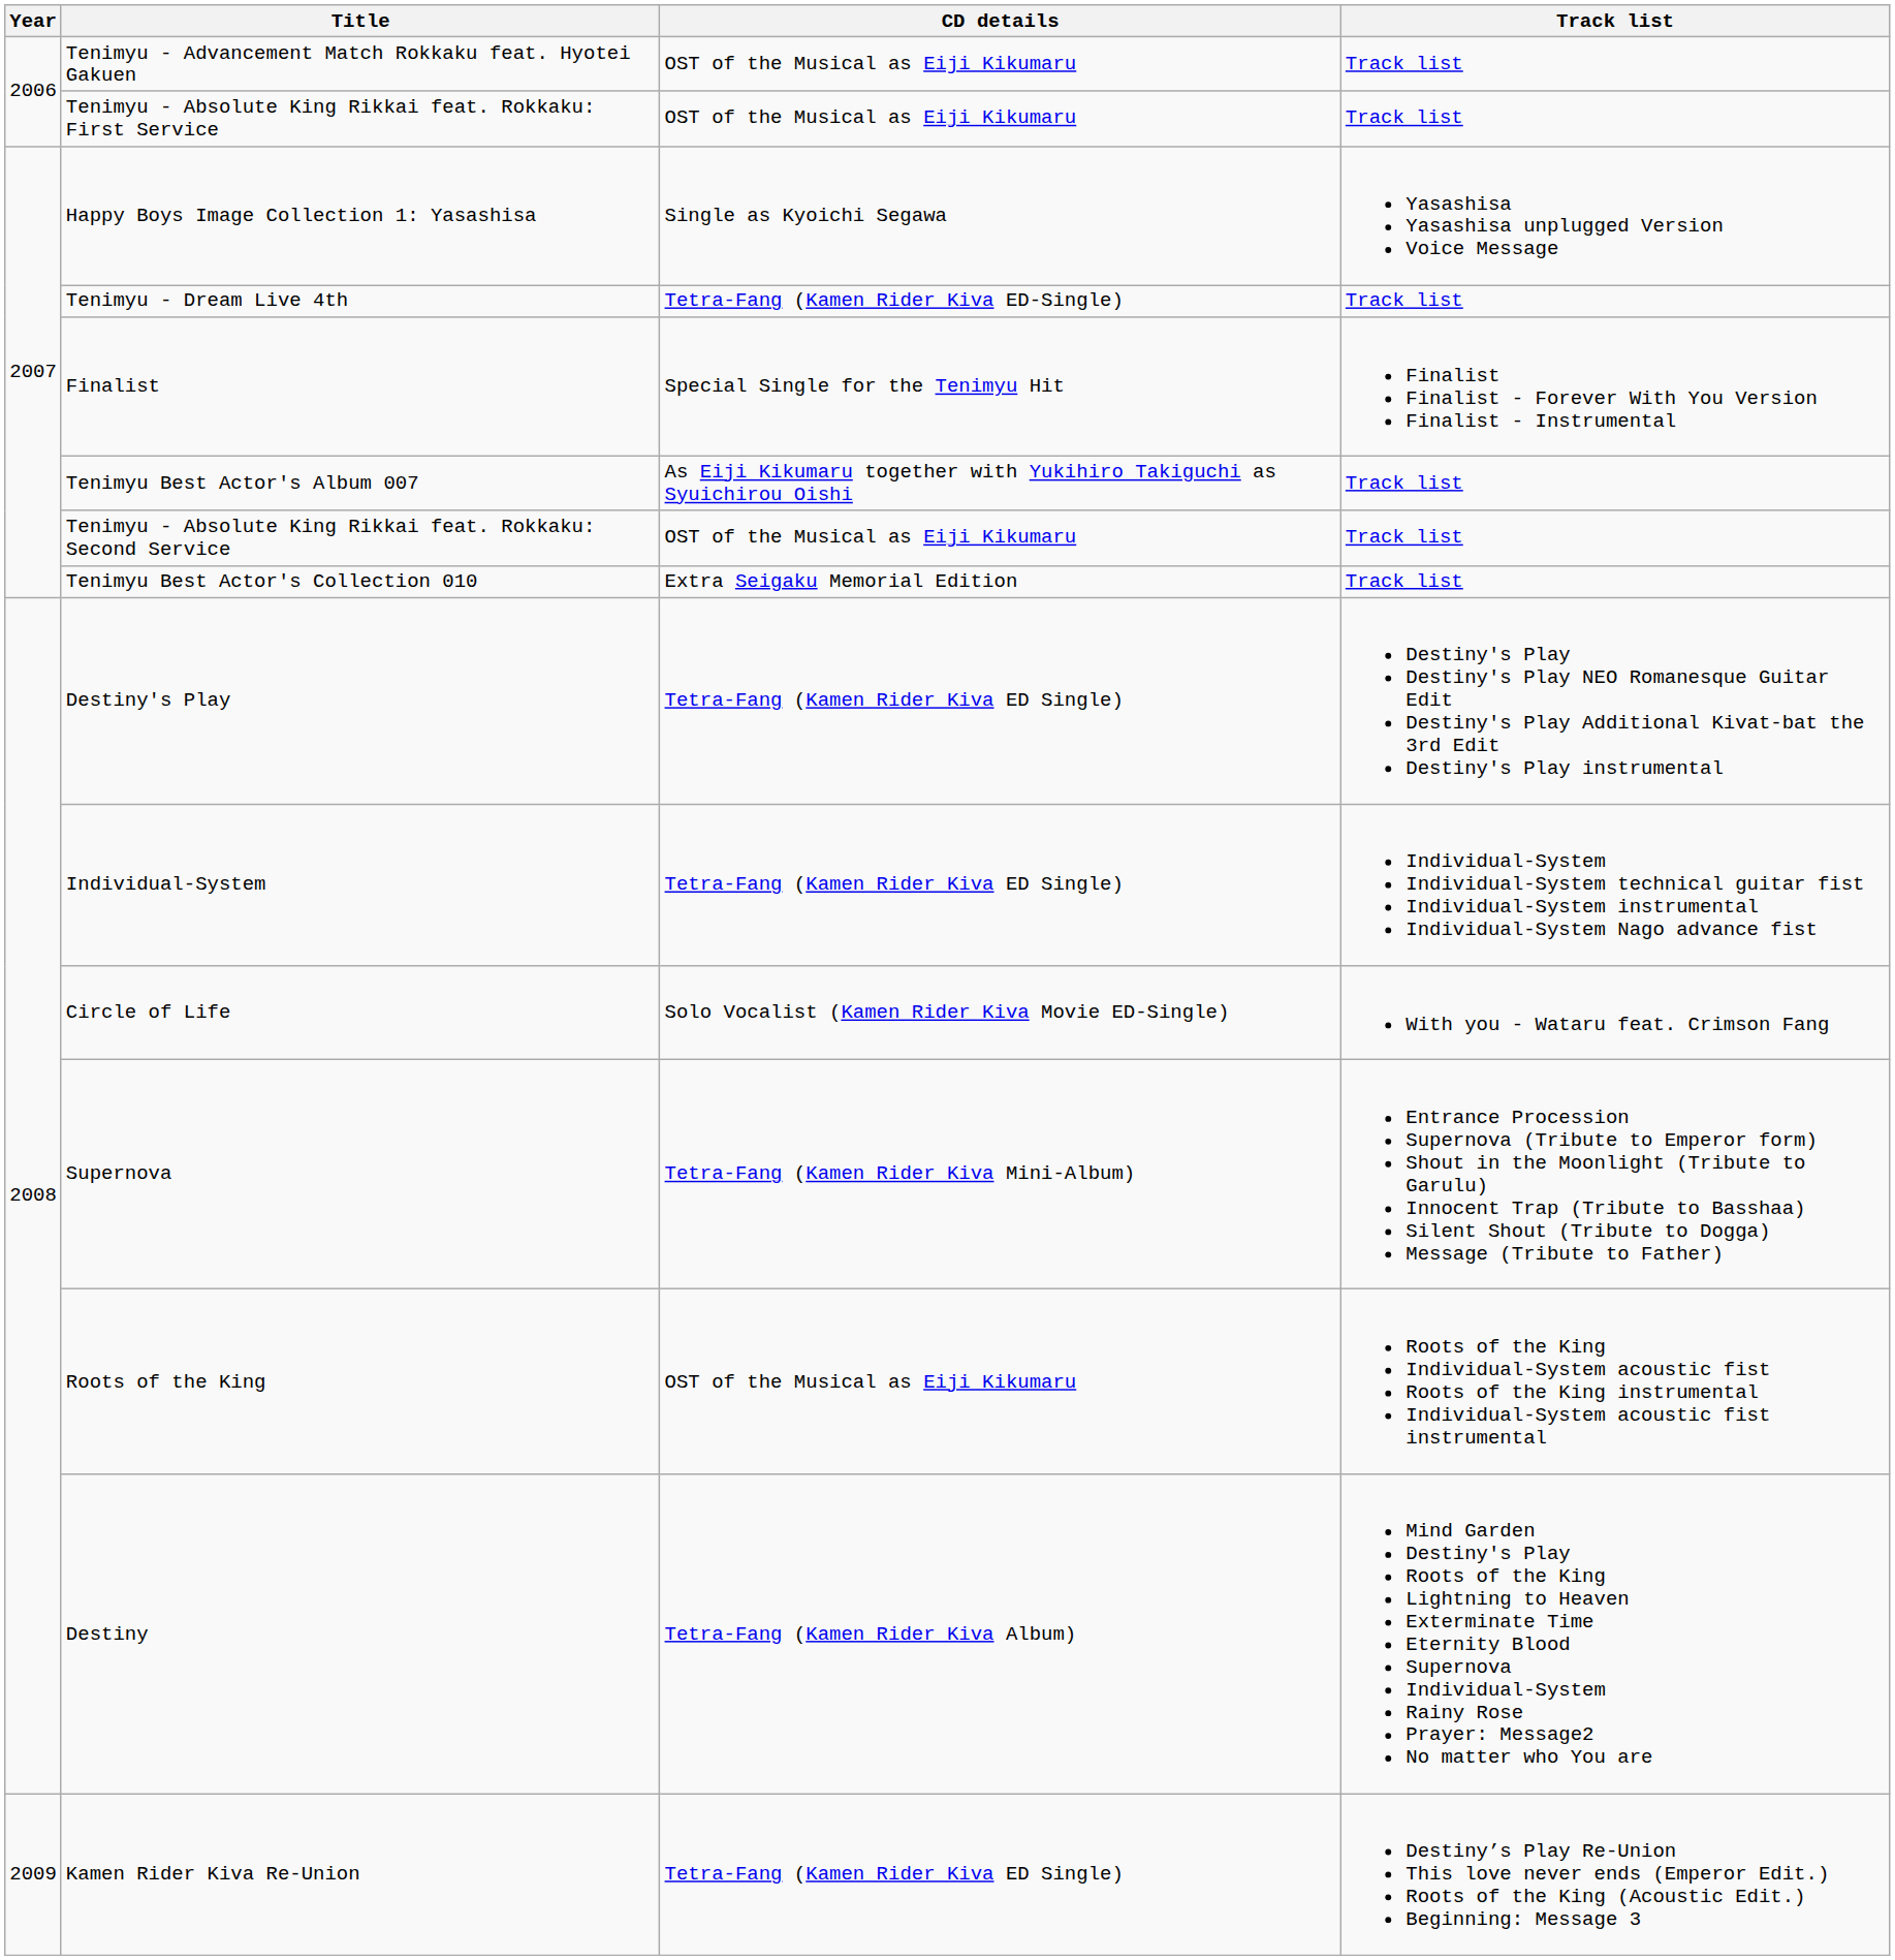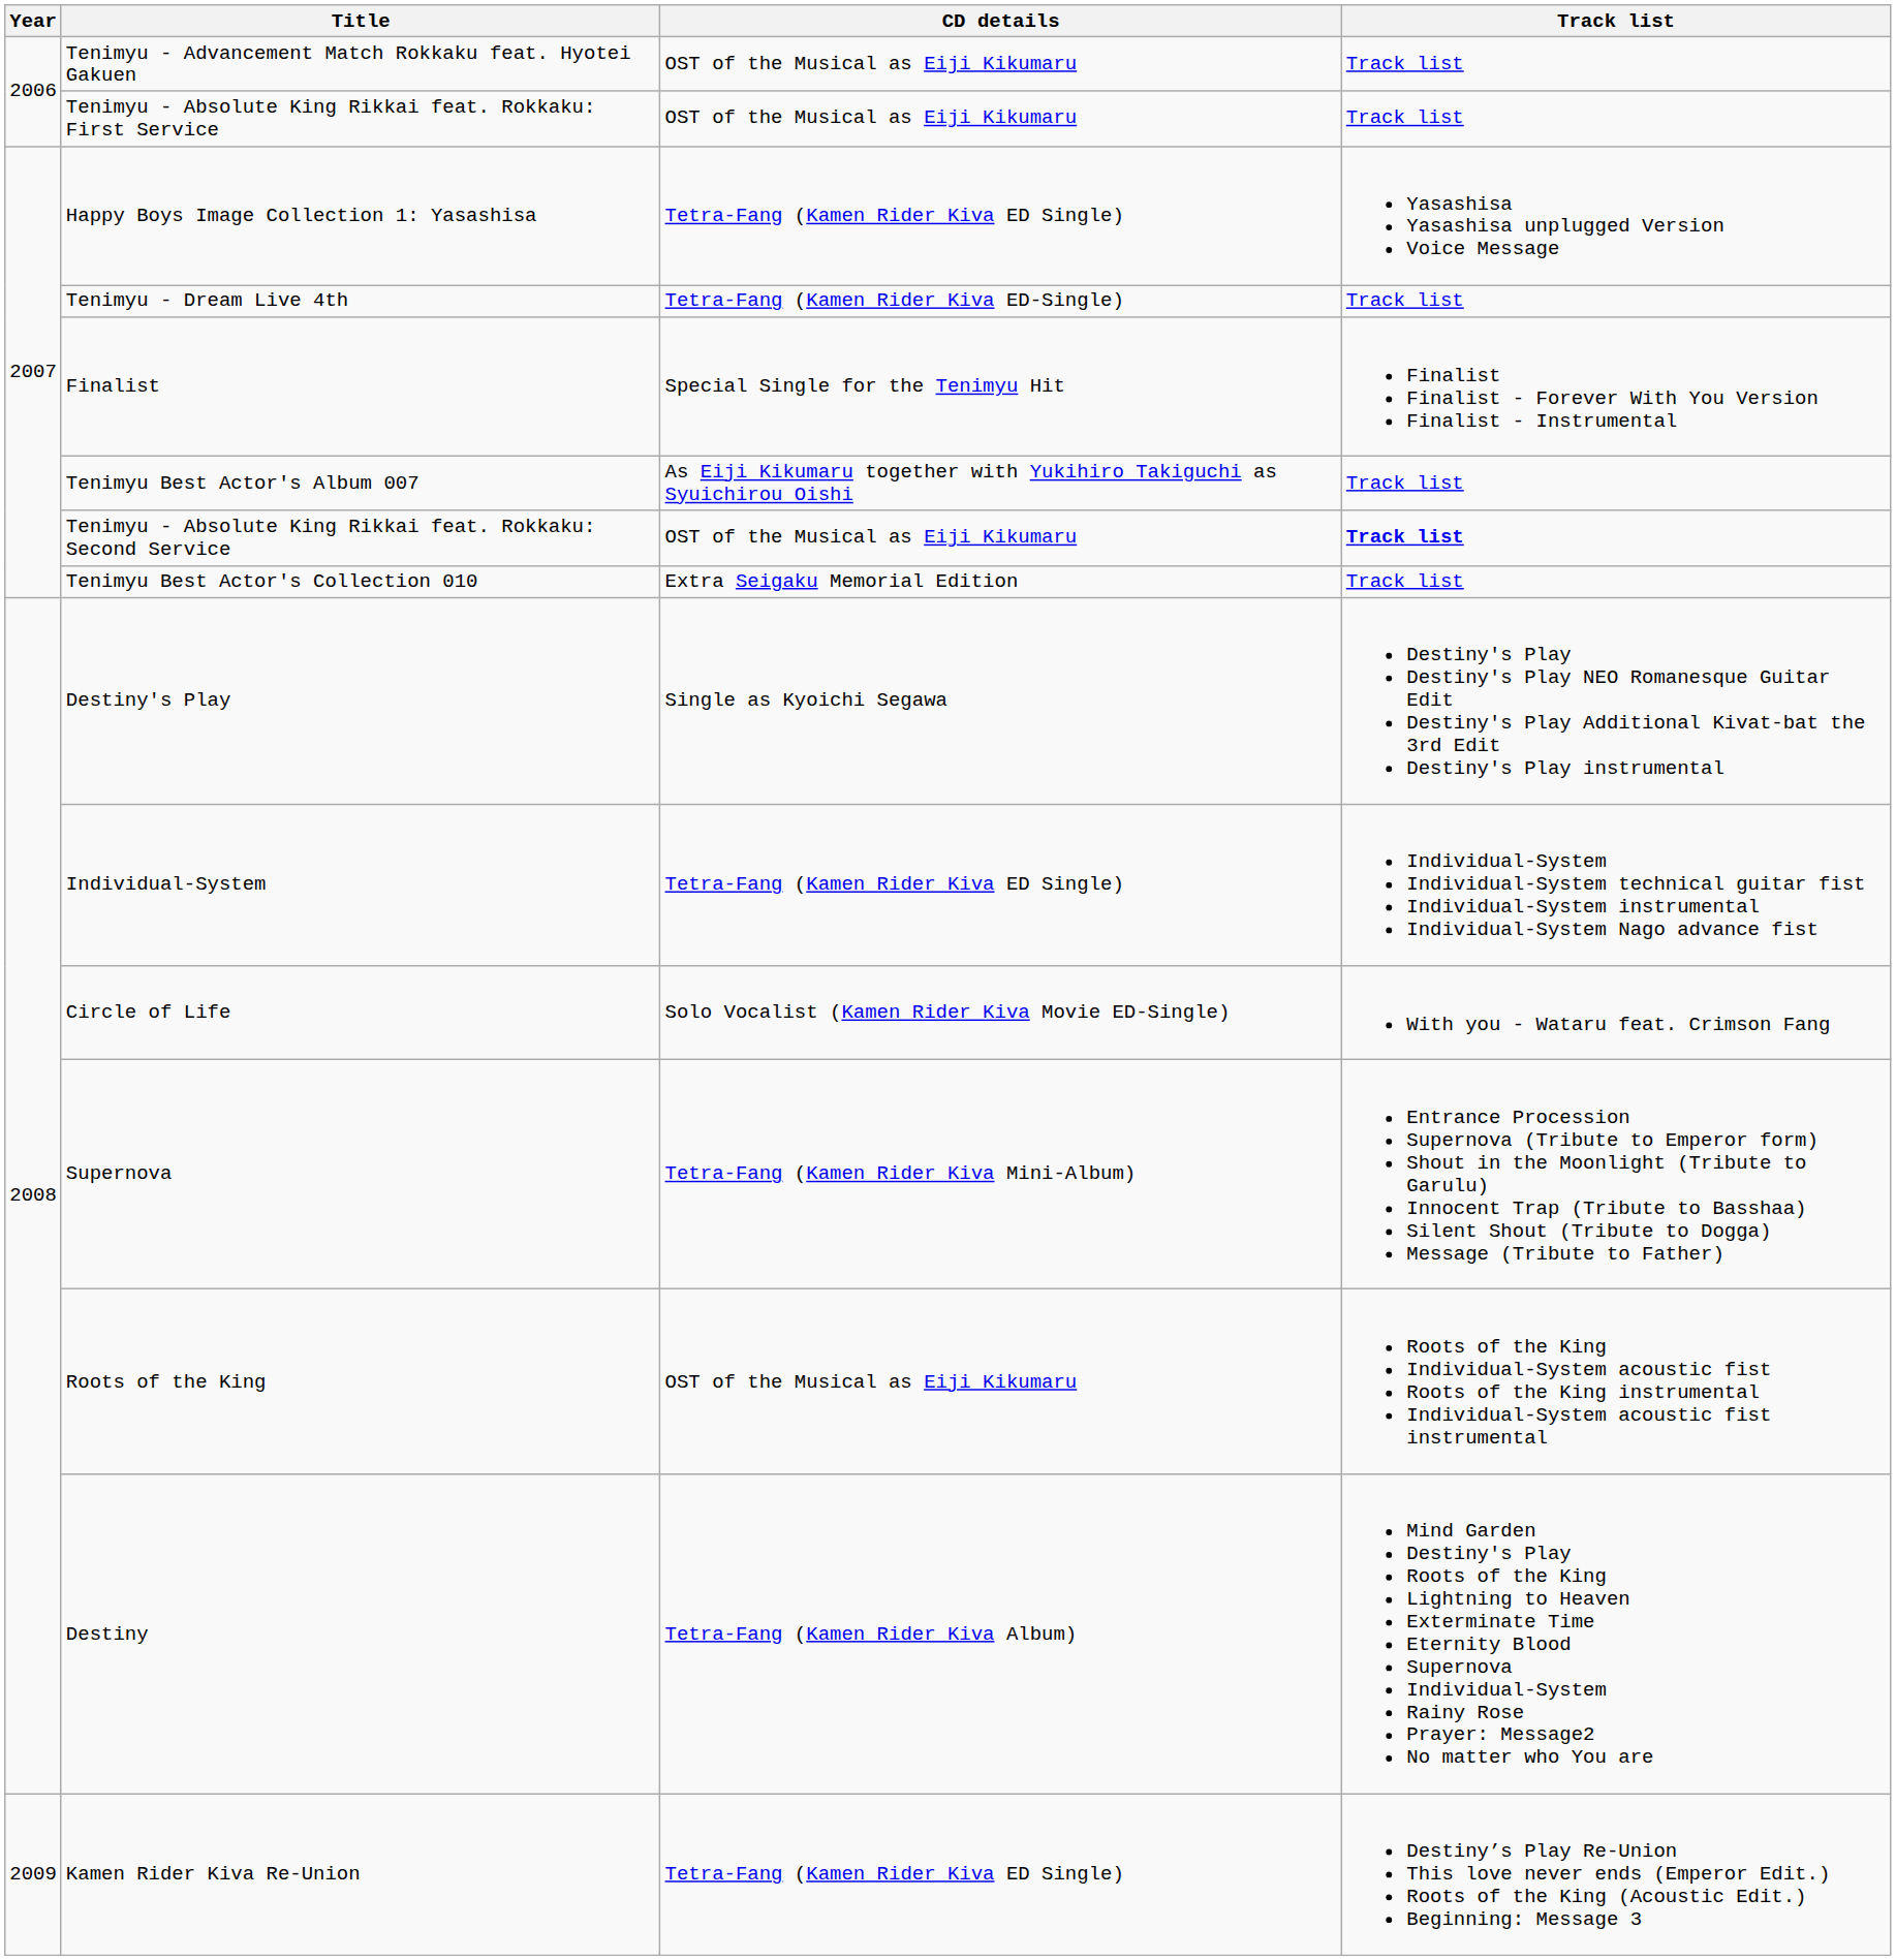Happy Boys Image Collection 1: Yasashisa | CD details: Single as Kyoichi Segawa -> Tetra-Fang (Kamen Rider Kiva ED Single)
Tenimyu - Absolute King Rikkai feat. Rokkaku: Second Service | Track list: normal -> bold
Destiny's Play | CD details: Tetra-Fang (Kamen Rider Kiva ED Single) -> Single as Kyoichi Segawa
